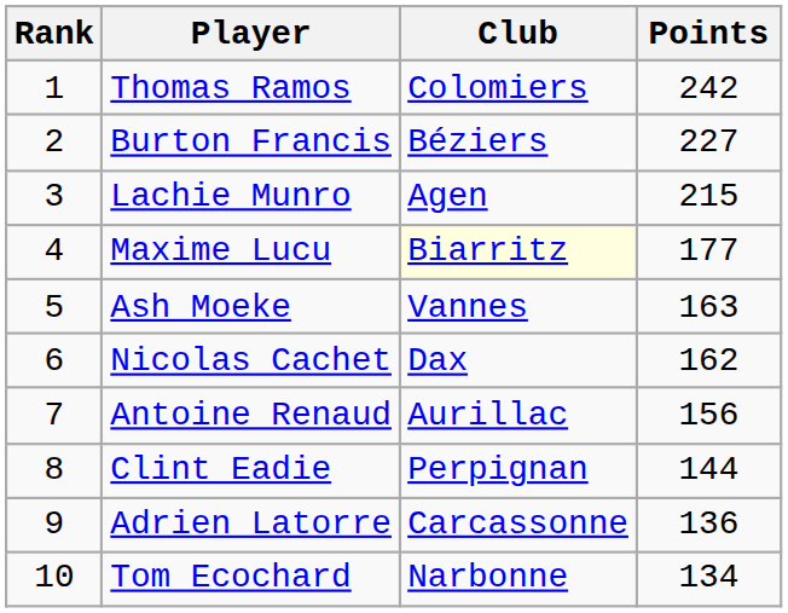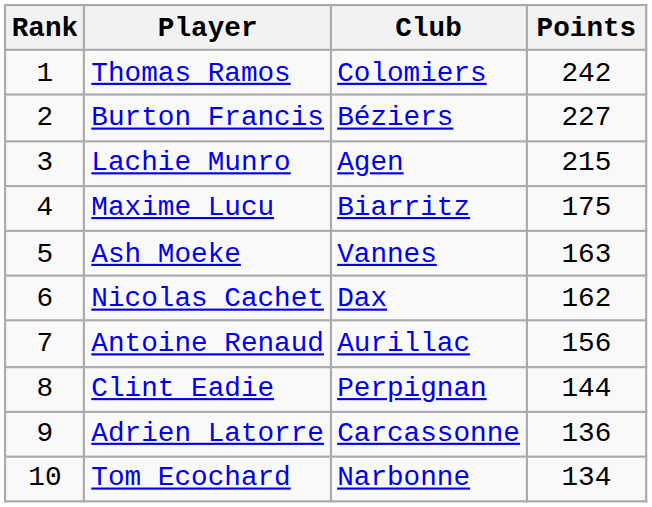Maxime Lucu | Club: lightyellow background -> no background
Maxime Lucu | Points: 177 -> 175
